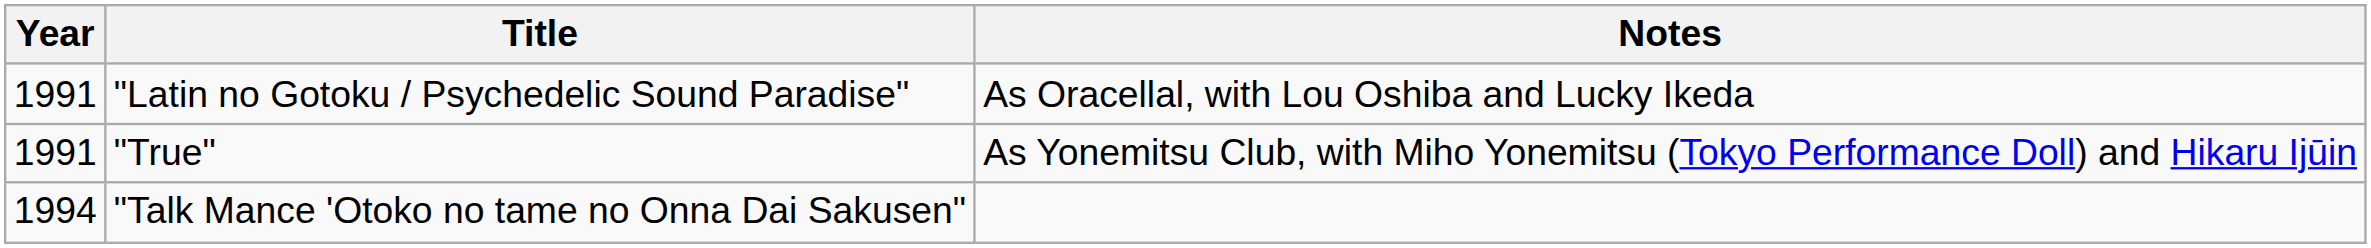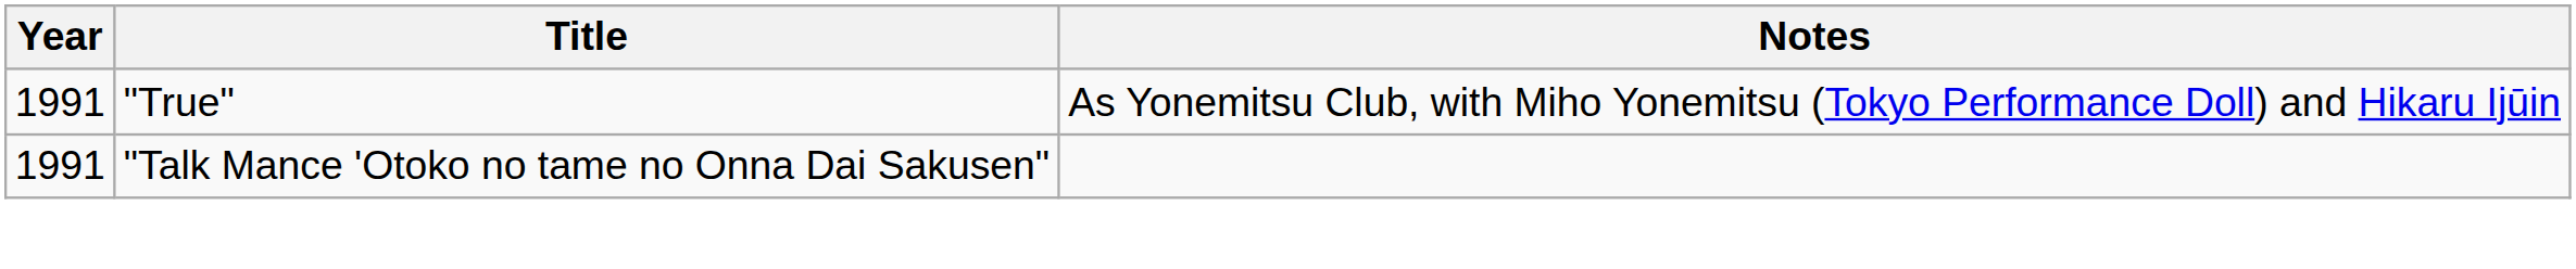- row: 1991 | "Latin no Gotoku / Psychedelic Sound Paradise" | As Oracellal, with Lou Oshiba and Lucky Ikeda
"Talk Mance 'Otoko no tame no Onna Dai Sakusen" | Year: 1994 -> 1991
